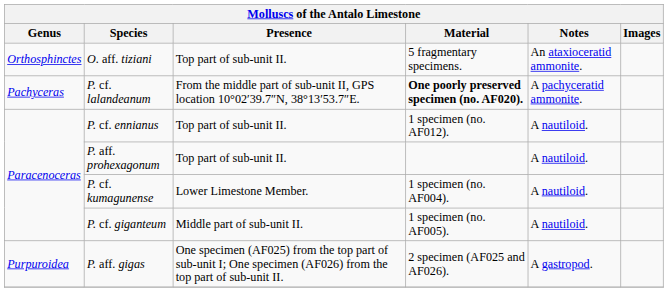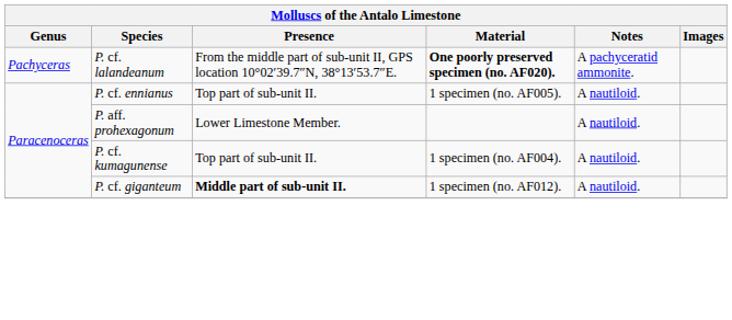- row: Orthosphinctes | O. aff. tiziani | Top part of sub-unit II. | 5 fragmentary specimens. | An ataxioceratid ammonite.
P. cf. ennianus | Material: 1 specimen (no. AF012). -> 1 specimen (no. AF005).
P. aff. prohexagonum | Presence: Top part of sub-unit II. -> Lower Limestone Member.
P. cf. kumagunense | Presence: Lower Limestone Member. -> Top part of sub-unit II.
P. cf. giganteum | Presence: normal -> bold
P. cf. giganteum | Material: 1 specimen (no. AF005). -> 1 specimen (no. AF012).
- row: Purpuroidea | P. aff. gigas | One specimen (AF025) from the top part of sub-unit I; One specimen (AF026) from the top part of sub-unit II. | 2 specimen (AF025 and AF026). | A gastropod.
